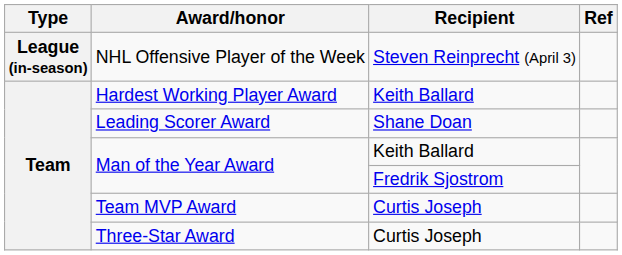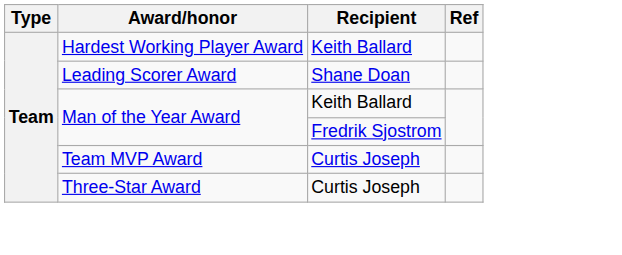- row: League (in-season) | NHL Offensive Player of the Week | Steven Reinprecht (April 3)
